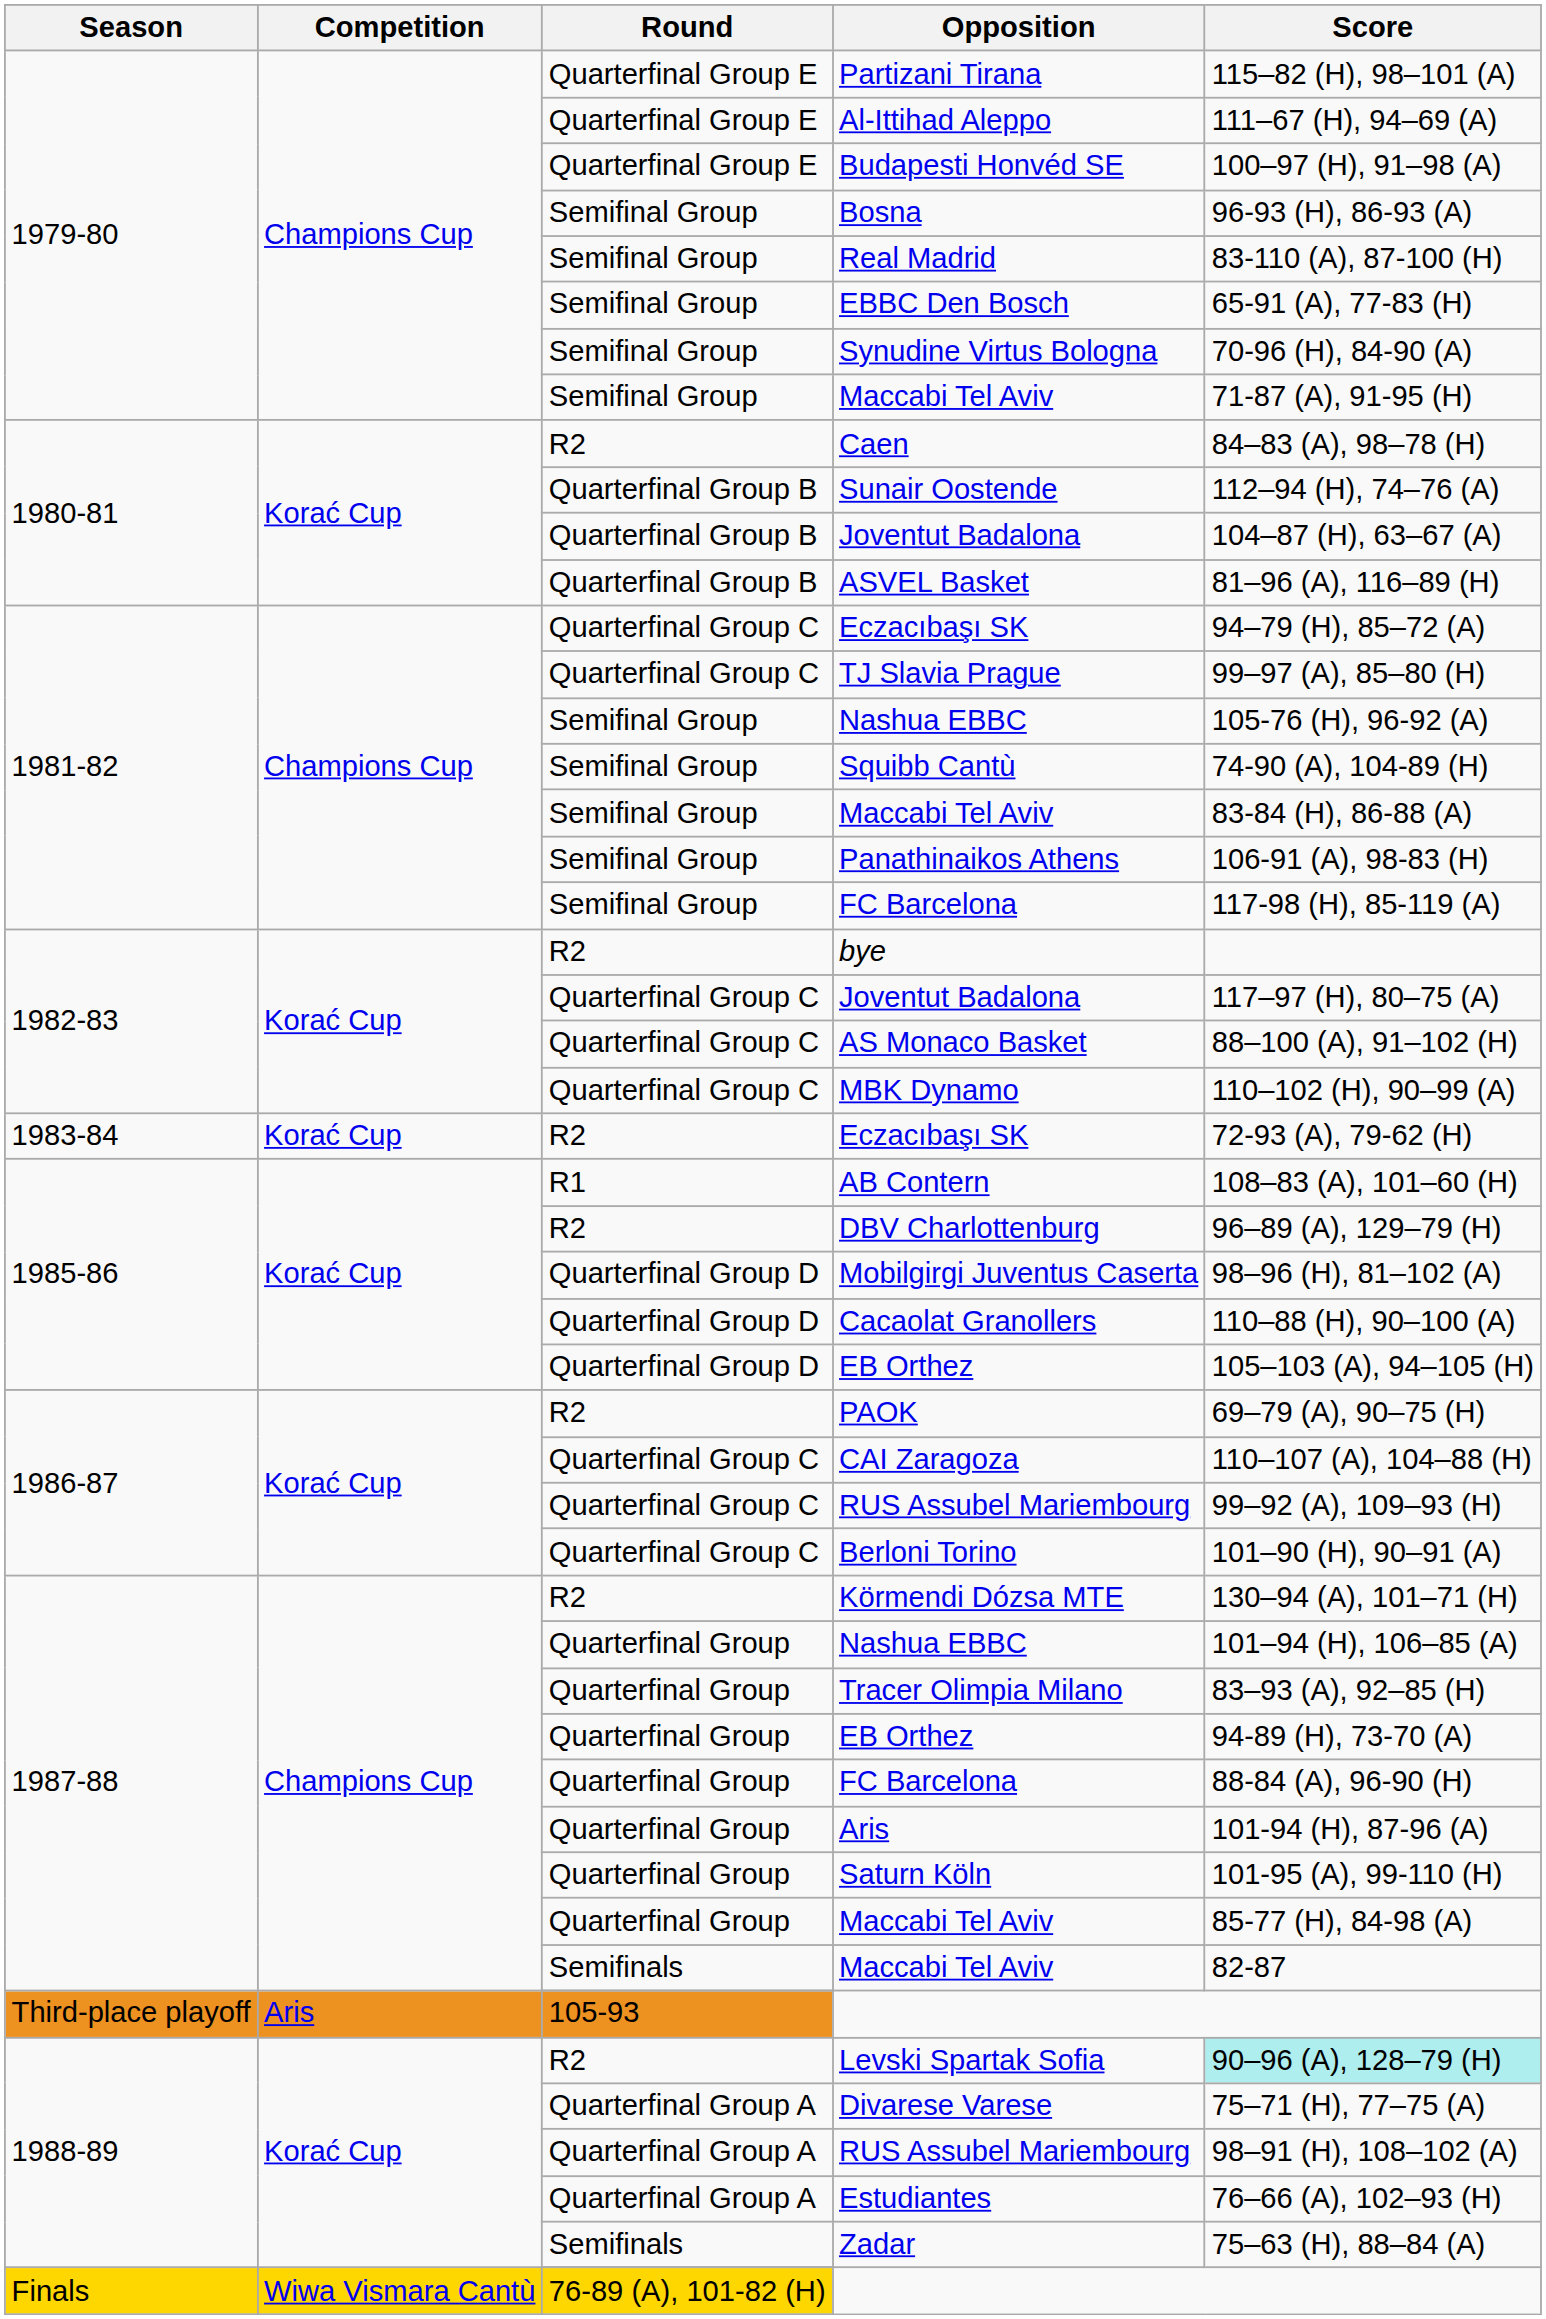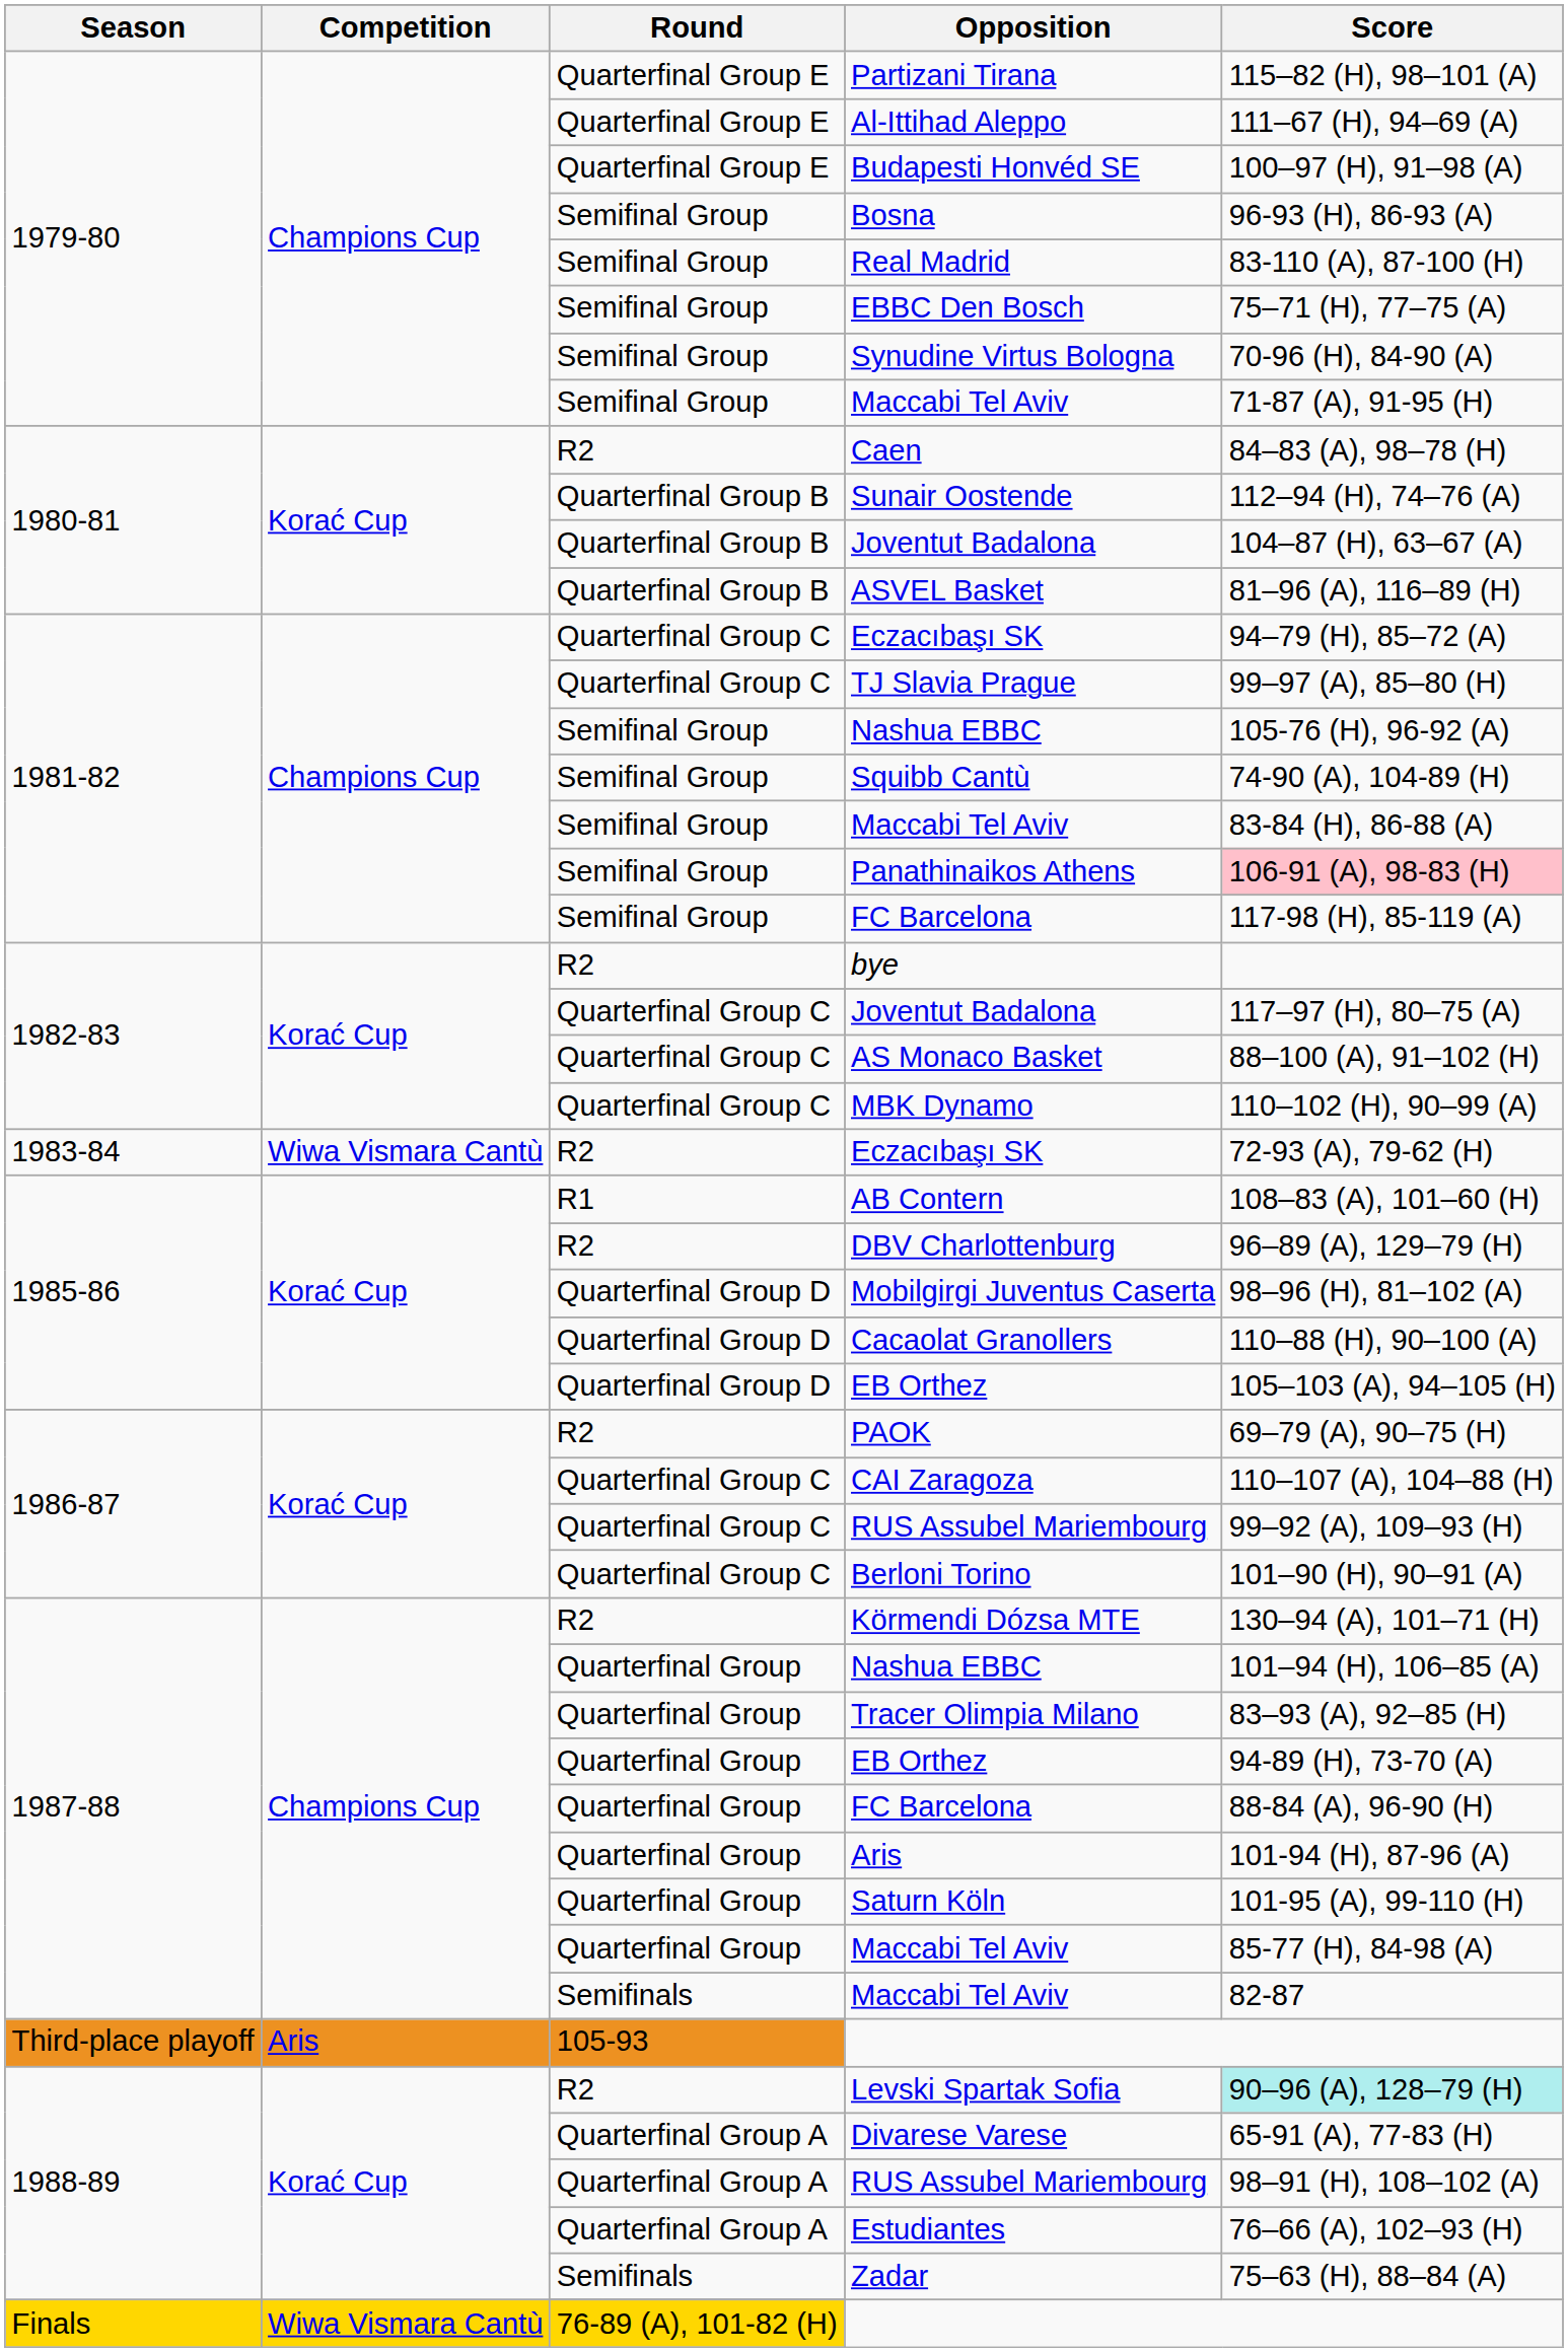EBBC Den Bosch | Score: 65-91 (A), 77-83 (H) -> 75–71 (H), 77–75 (A)
Panathinaikos Athens | Score: no background -> pink background
R2 / Eczacıbaşı SK | Competition: Korać Cup -> Wiwa Vismara Cantù
Divarese Varese | Score: 75–71 (H), 77–75 (A) -> 65-91 (A), 77-83 (H)
